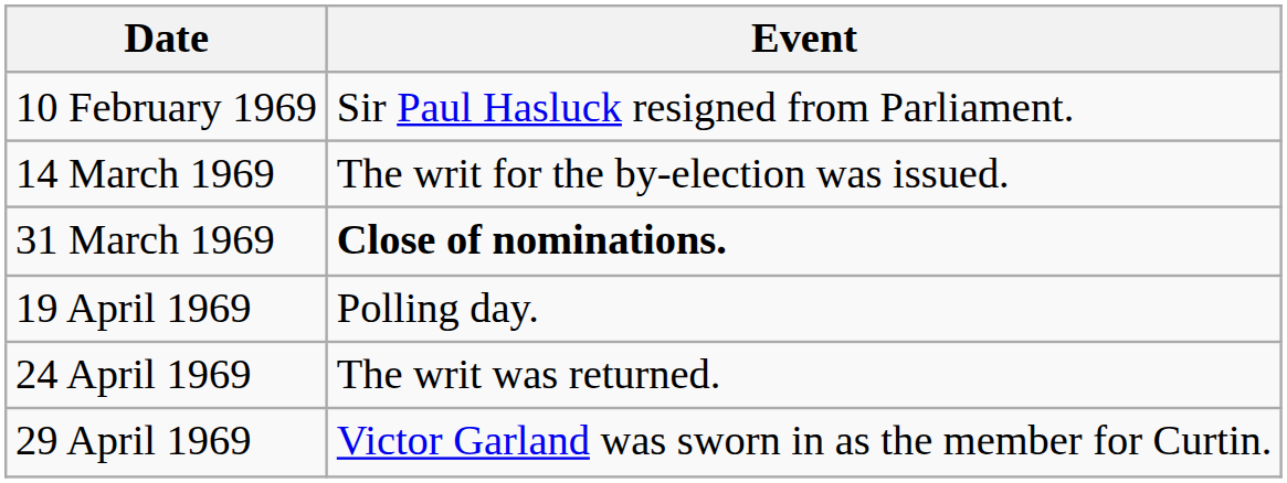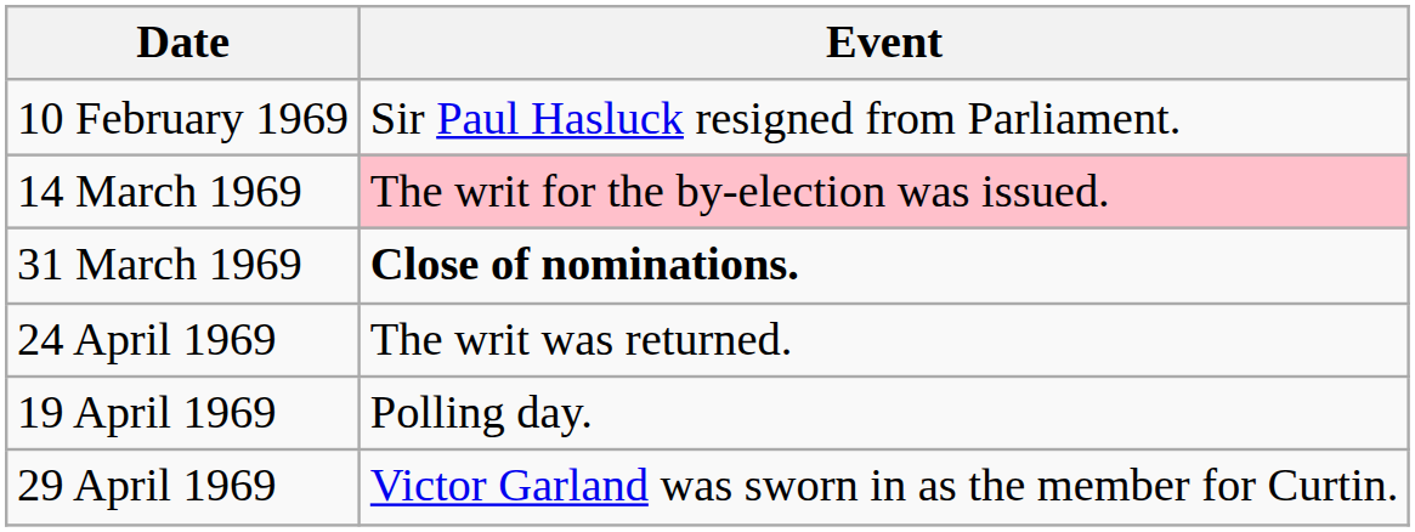14 March 1969 | Event: no background -> pink background
rows swapped: 19 April 1969 <-> 24 April 1969
